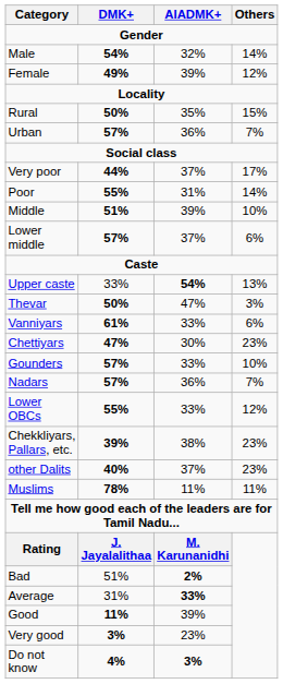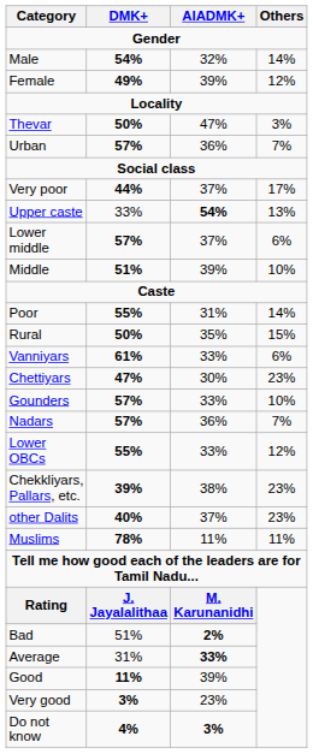rows swapped: Rural <-> Thevar
rows swapped: Poor <-> Upper caste
rows swapped: Lower middle <-> Middle
